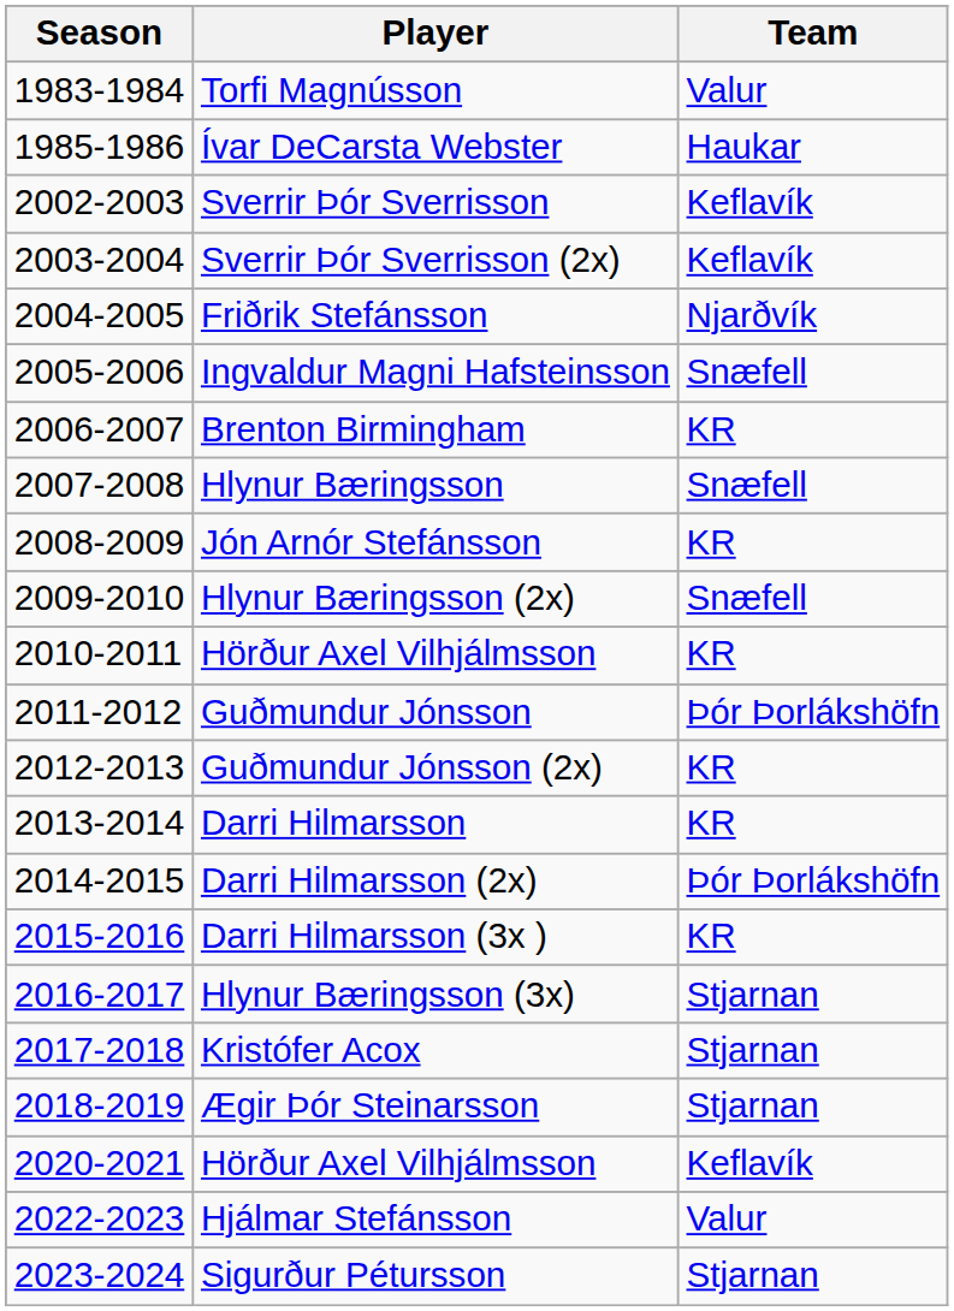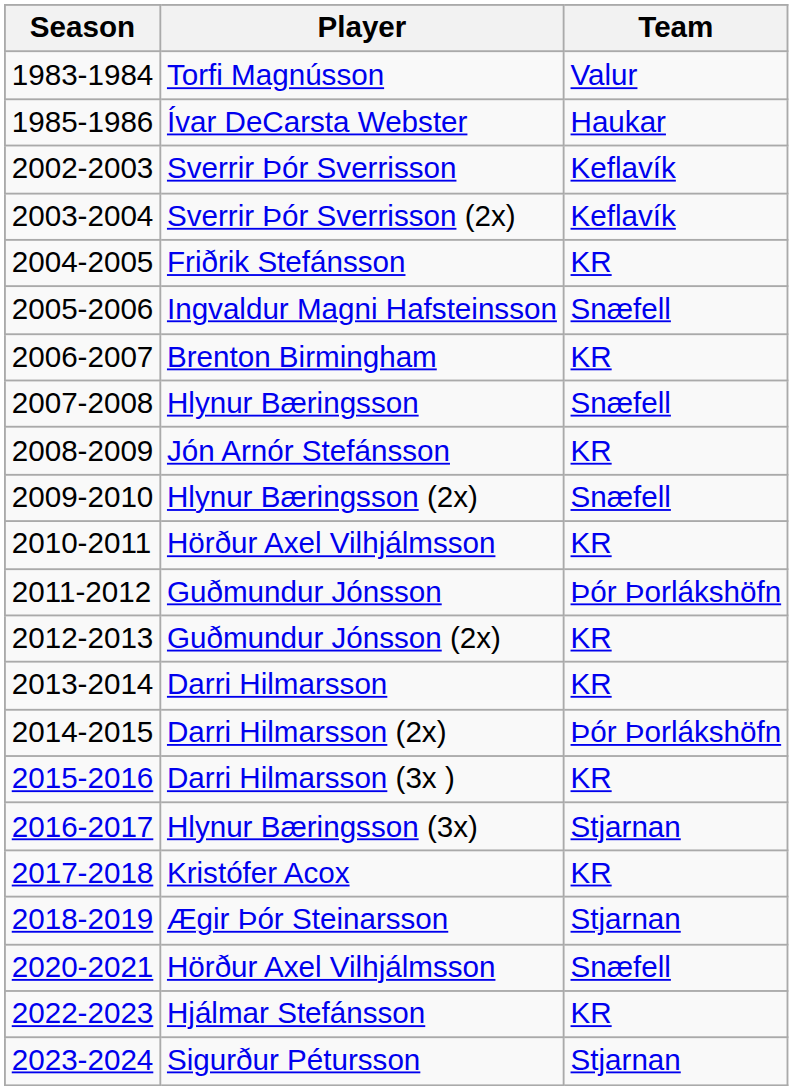Friðrik Stefánsson | Team: Njarðvík -> KR
Kristófer Acox | Team: Stjarnan -> KR
2020-2021 / Hörður Axel Vilhjálmsson | Team: Keflavík -> Snæfell
Hjálmar Stefánsson | Team: Valur -> KR
